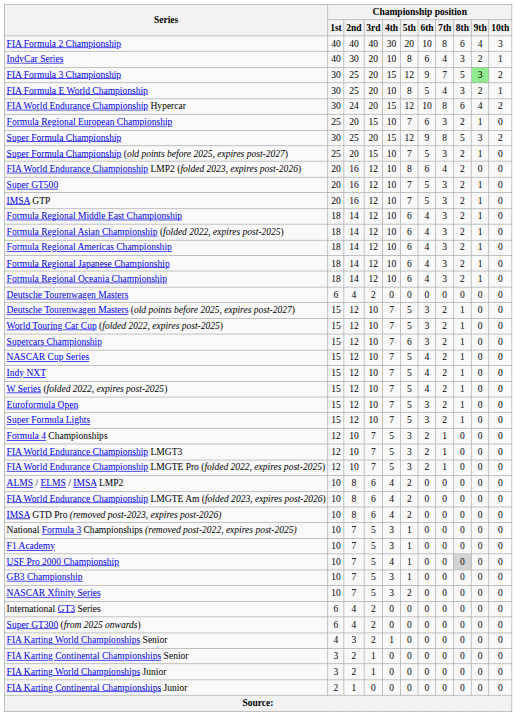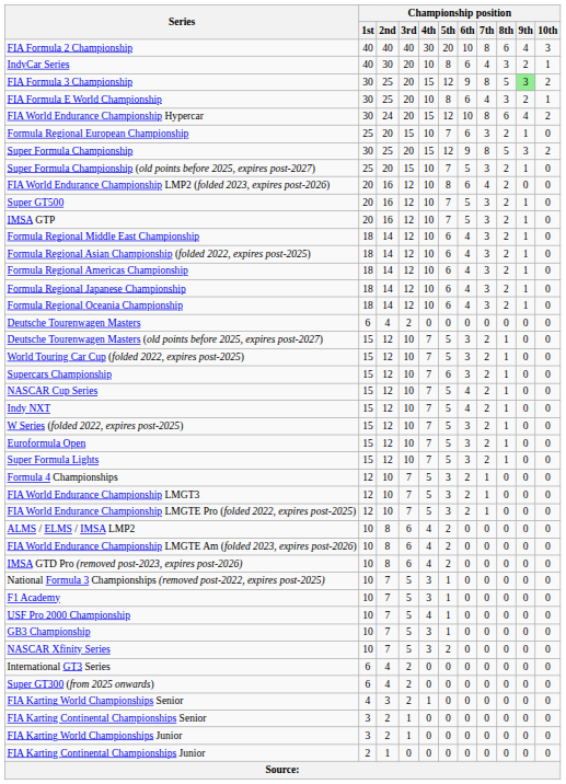FIA Formula 3 Championship | Championship position / 7th: 7 -> 8
FIA Formula E World Championship | Championship position / 6th: 5 -> 6
W Series (folded 2022, expires post-2025) | Championship position / 6th: 4 -> 3
USF Pro 2000 Championship | Championship position / 8th: lightgrey background -> no background
